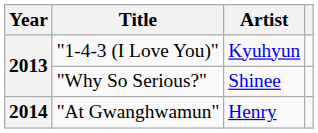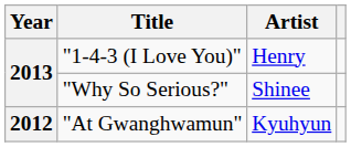"1-4-3 (I Love You)" | Artist: Kyuhyun -> Henry
"At Gwanghwamun" | Year: 2014 -> 2012
"At Gwanghwamun" | Artist: Henry -> Kyuhyun
